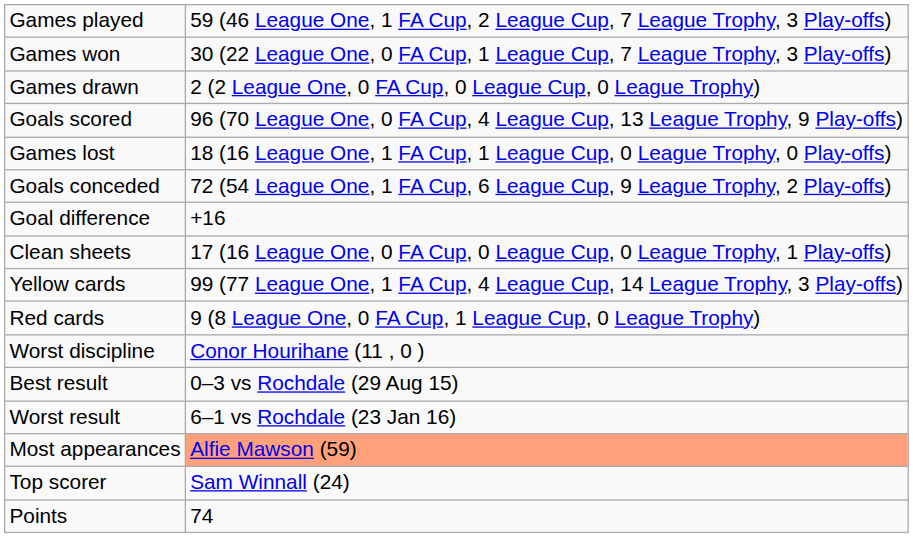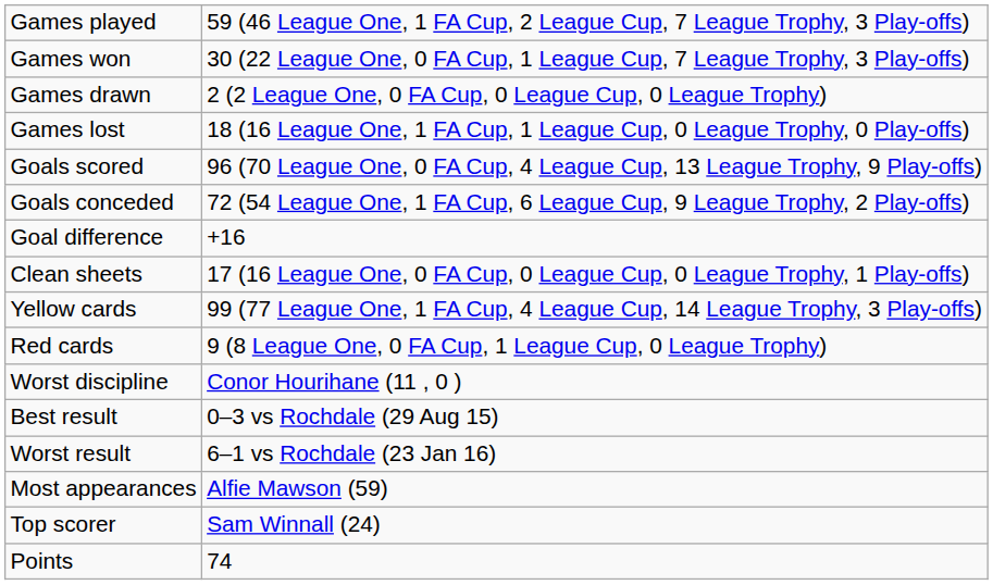rows swapped: Games lost <-> Goals scored
Most appearances | column 2: lightsalmon background -> no background
